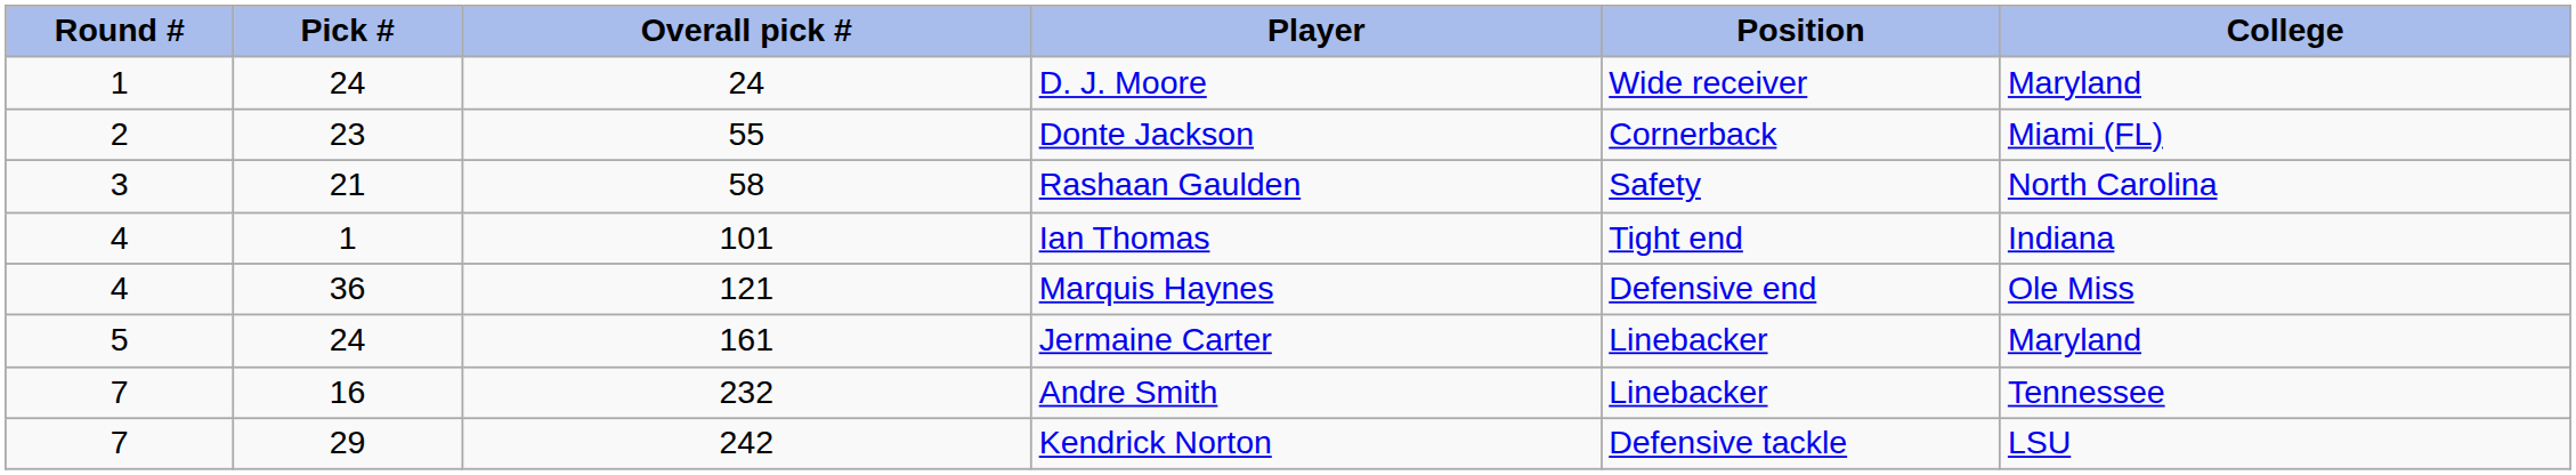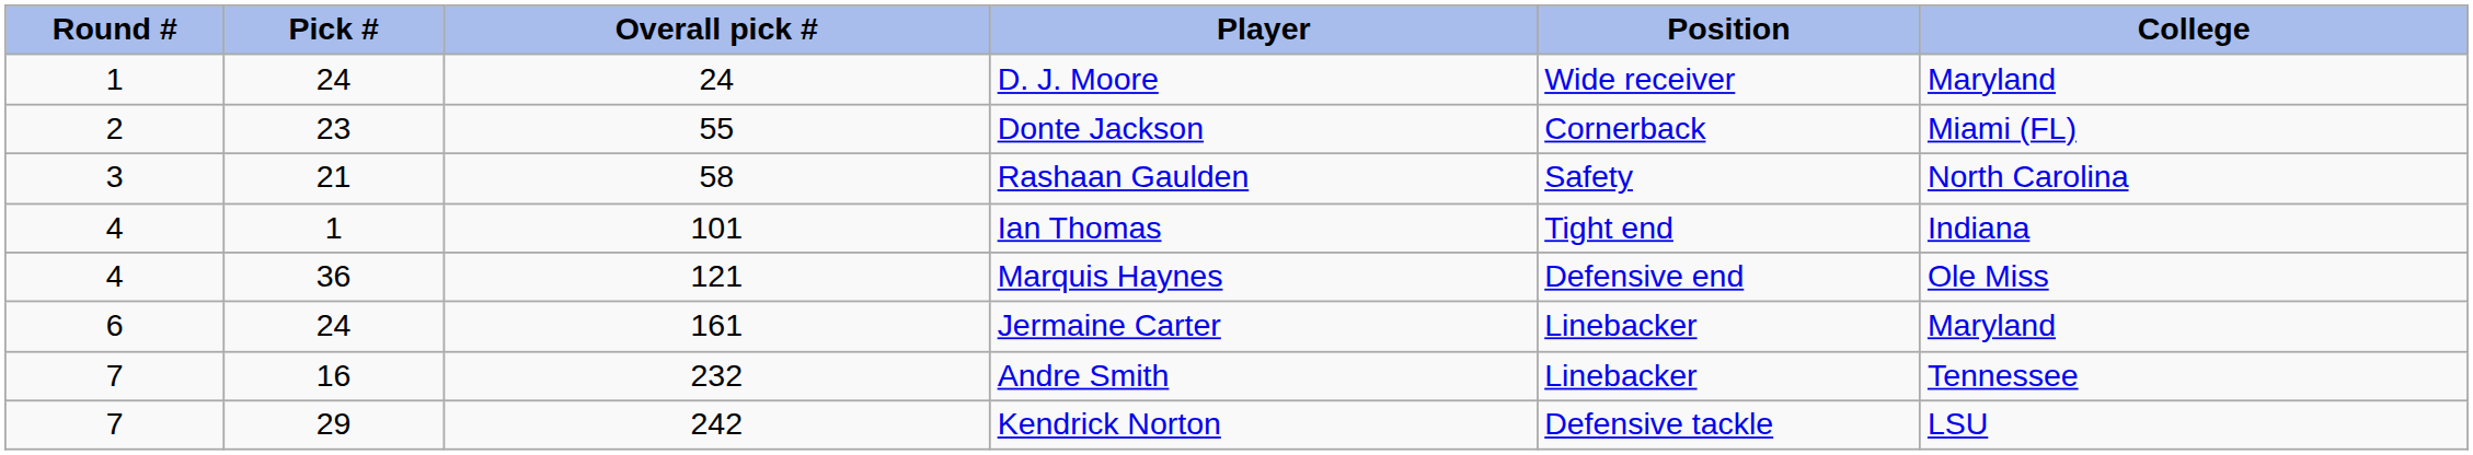Jermaine Carter | Round #: 5 -> 6
